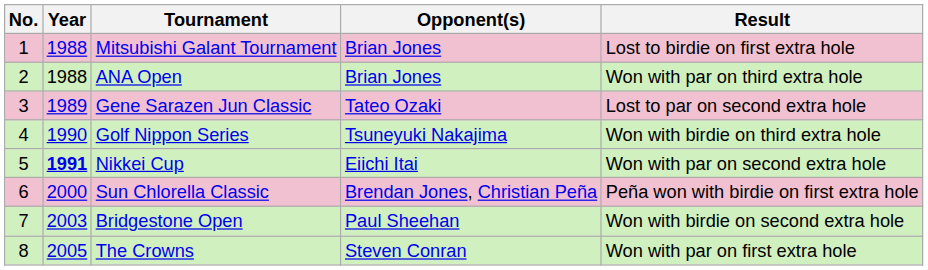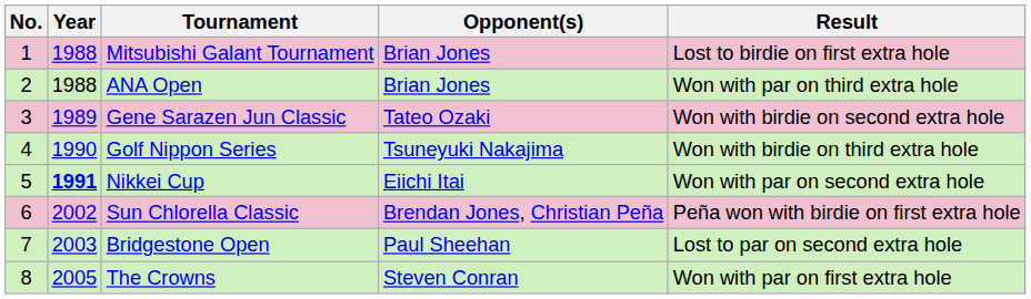Gene Sarazen Jun Classic | Result: Lost to par on second extra hole -> Won with birdie on second extra hole
Sun Chlorella Classic | Year: 2000 -> 2002
Bridgestone Open | Result: Won with birdie on second extra hole -> Lost to par on second extra hole
